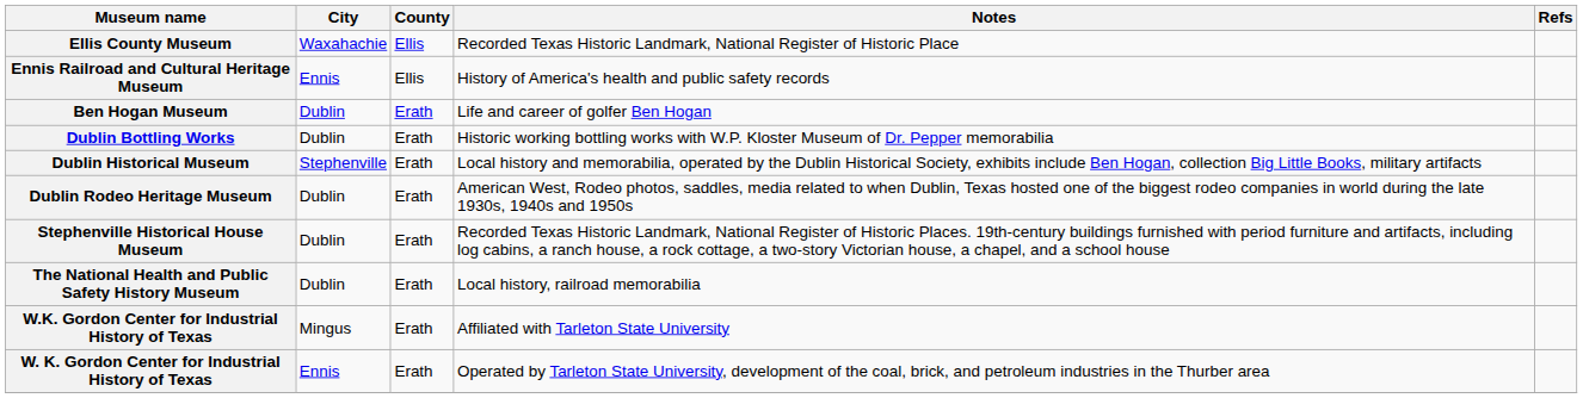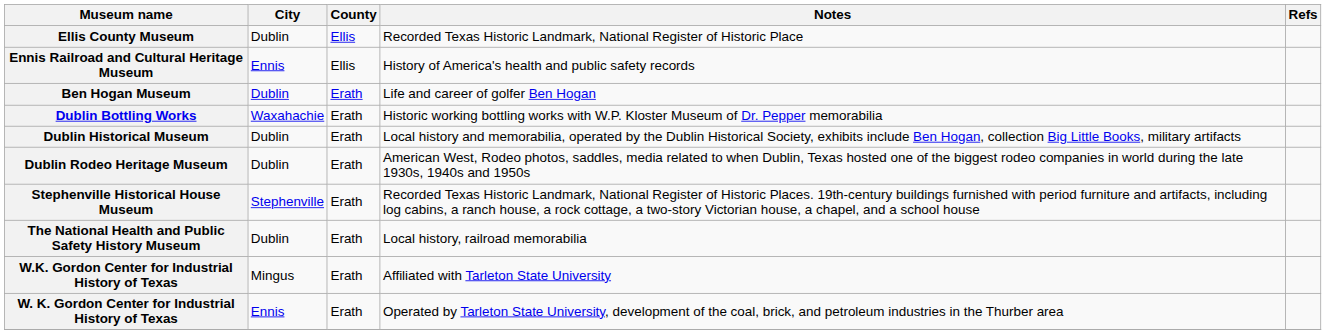Ellis County Museum | City: Waxahachie -> Dublin
Dublin Bottling Works | City: Dublin -> Waxahachie
Dublin Historical Museum | City: Stephenville -> Dublin
Stephenville Historical House Museum | City: Dublin -> Stephenville
